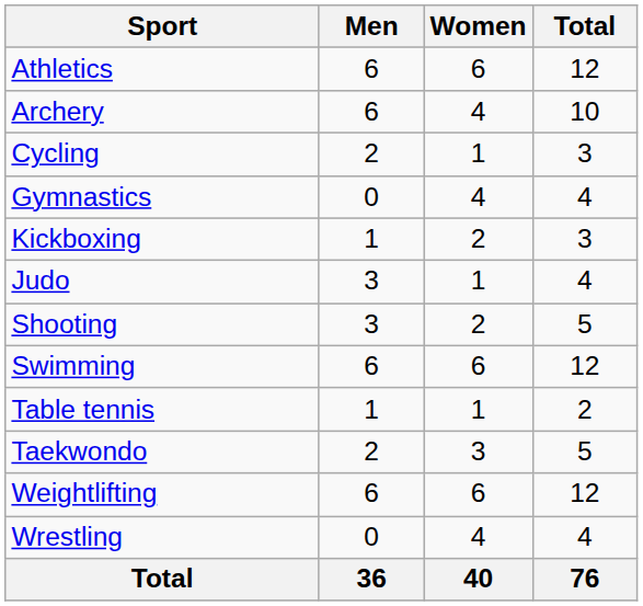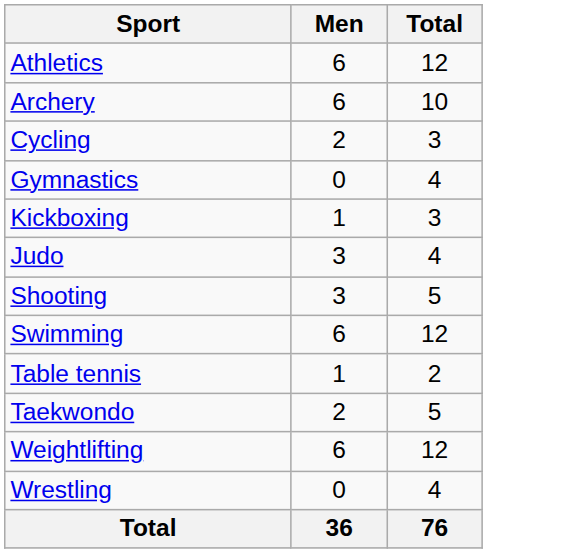- column: Women | 6 | 4 | 1 | 4 | 2 | 1 | 2 | 6 | 1 | 3 | 6 | 4 | 40
